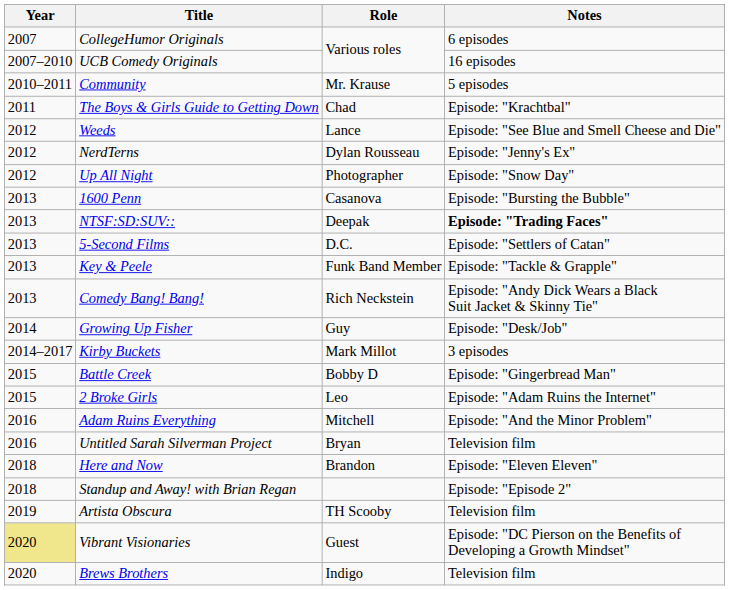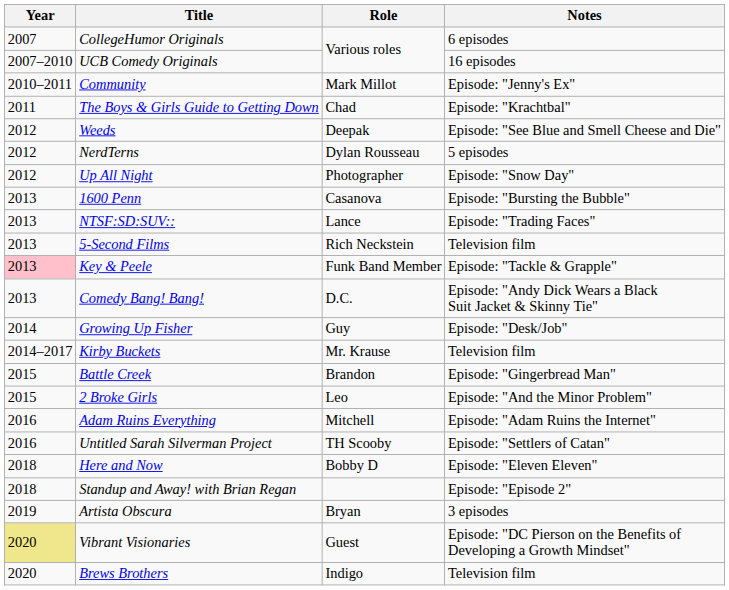Community | Role: Mr. Krause -> Mark Millot
Community | Notes: 5 episodes -> Episode: "Jenny's Ex"
Weeds | Role: Lance -> Deepak
NerdTerns | Notes: Episode: "Jenny's Ex" -> 5 episodes
NTSF:SD:SUV:: | Role: Deepak -> Lance
NTSF:SD:SUV:: | Notes: bold -> normal
5-Second Films | Role: D.C. -> Rich Neckstein
5-Second Films | Notes: Episode: "Settlers of Catan" -> Television film
Key & Peele | Year: no background -> pink background
Comedy Bang! Bang! | Role: Rich Neckstein -> D.C.
Kirby Buckets | Role: Mark Millot -> Mr. Krause
Kirby Buckets | Notes: 3 episodes -> Television film
Battle Creek | Role: Bobby D -> Brandon
2 Broke Girls | Notes: Episode: "Adam Ruins the Internet" -> Episode: "And the Minor Problem"
Adam Ruins Everything | Notes: Episode: "And the Minor Problem" -> Episode: "Adam Ruins the Internet"
Untitled Sarah Silverman Project | Role: Bryan -> TH Scooby
Untitled Sarah Silverman Project | Notes: Television film -> Episode: "Settlers of Catan"
Here and Now | Role: Brandon -> Bobby D
Artista Obscura | Role: TH Scooby -> Bryan
Artista Obscura | Notes: Television film -> 3 episodes
